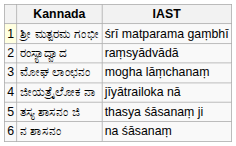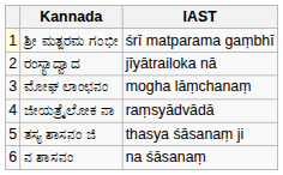ರಂಸ್ಯಾದ್ವಾದ | IAST: raṃsyādvādā -> jīyātrailoka nā
ಜೀಯತ್ರೈಲೋಕ ನಾ | IAST: jīyātrailoka nā -> raṃsyādvādā
